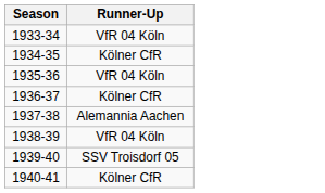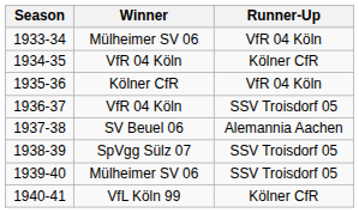+ column: Winner | Mülheimer SV 06 | VfR 04 Köln | Kölner CfR | VfR 04 Köln | SV Beuel 06 | SpVgg Sülz 07 | Mülheimer SV 06 | VfL Köln 99
1936-37 | Runner-Up: Kölner CfR -> SSV Troisdorf 05
1938-39 | Runner-Up: VfR 04 Köln -> SSV Troisdorf 05
